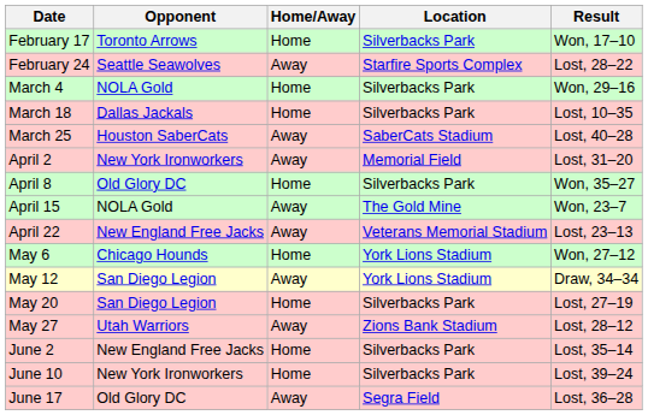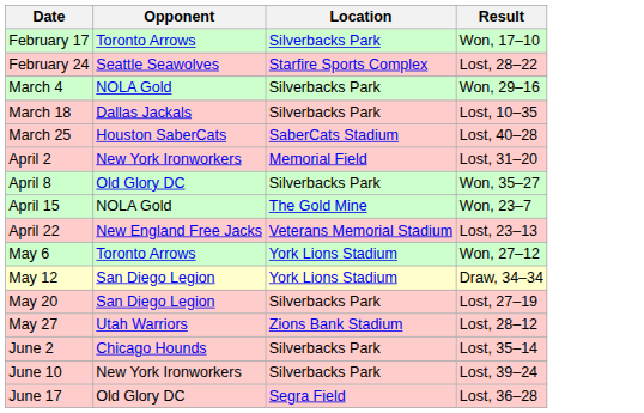- column: Home/Away | Home | Away | Home | Home | Away | Away | Home | Away | Away | Home | Away | Home | Away | Home | Home | Away
May 6 | Opponent: Chicago Hounds -> Toronto Arrows
June 2 | Opponent: New England Free Jacks -> Chicago Hounds
